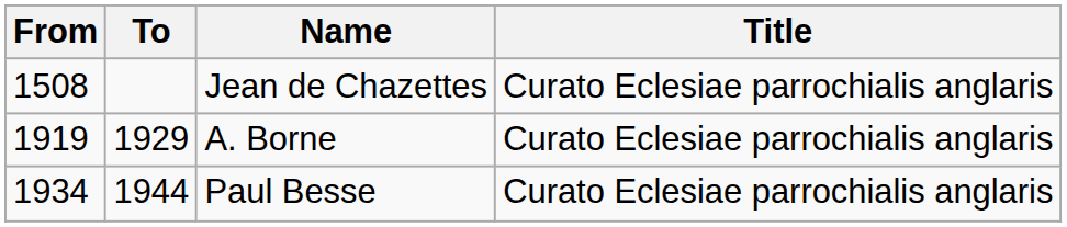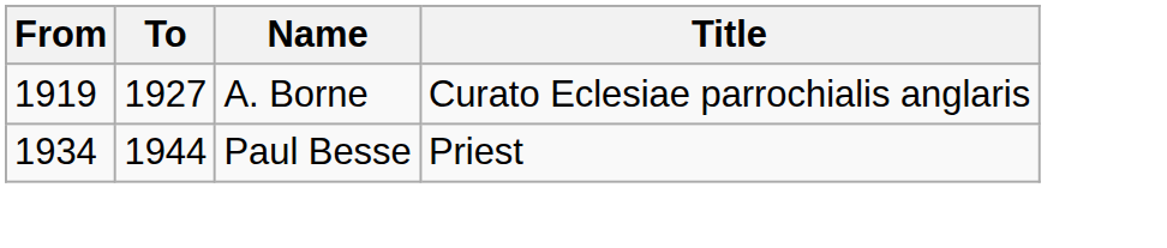- row: 1508 | Jean de Chazettes | Curato Eclesiae parrochialis anglaris
A. Borne | To: 1929 -> 1927
Paul Besse | Title: Curato Eclesiae parrochialis anglaris -> Priest
